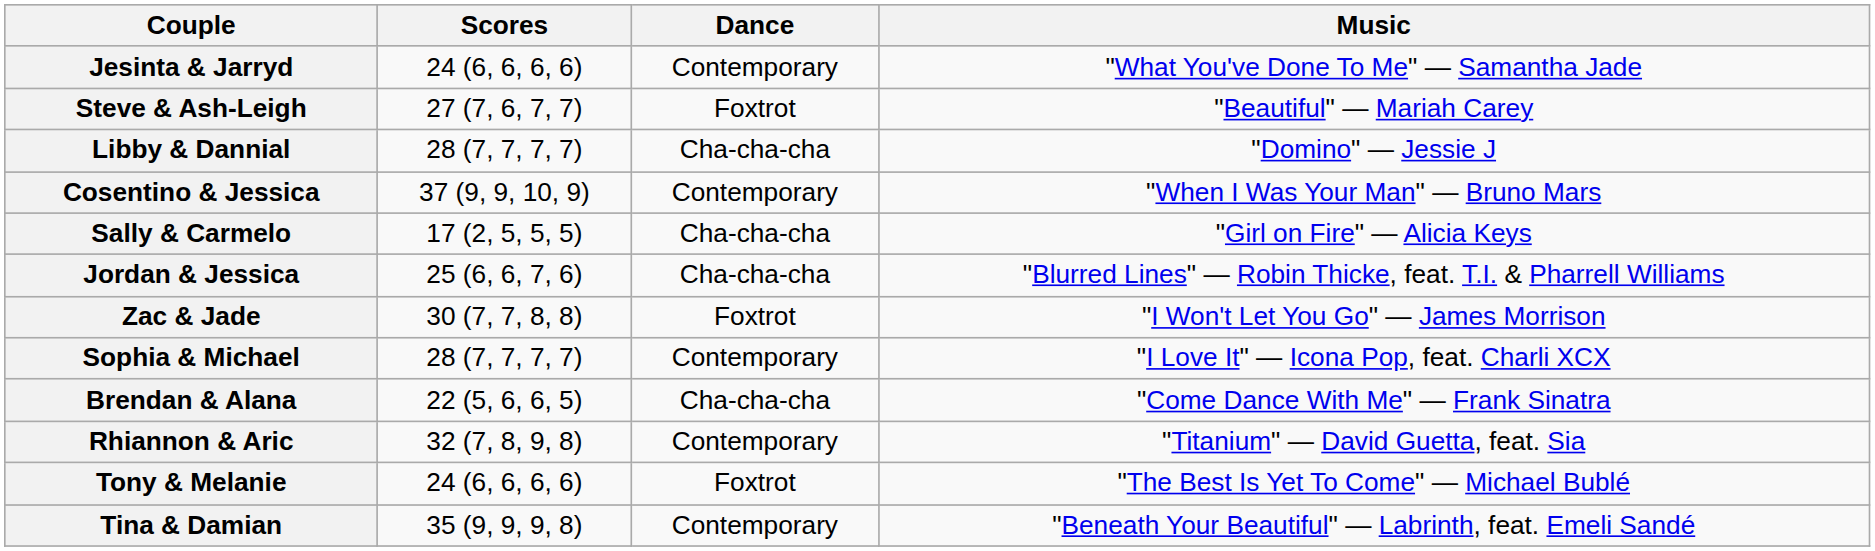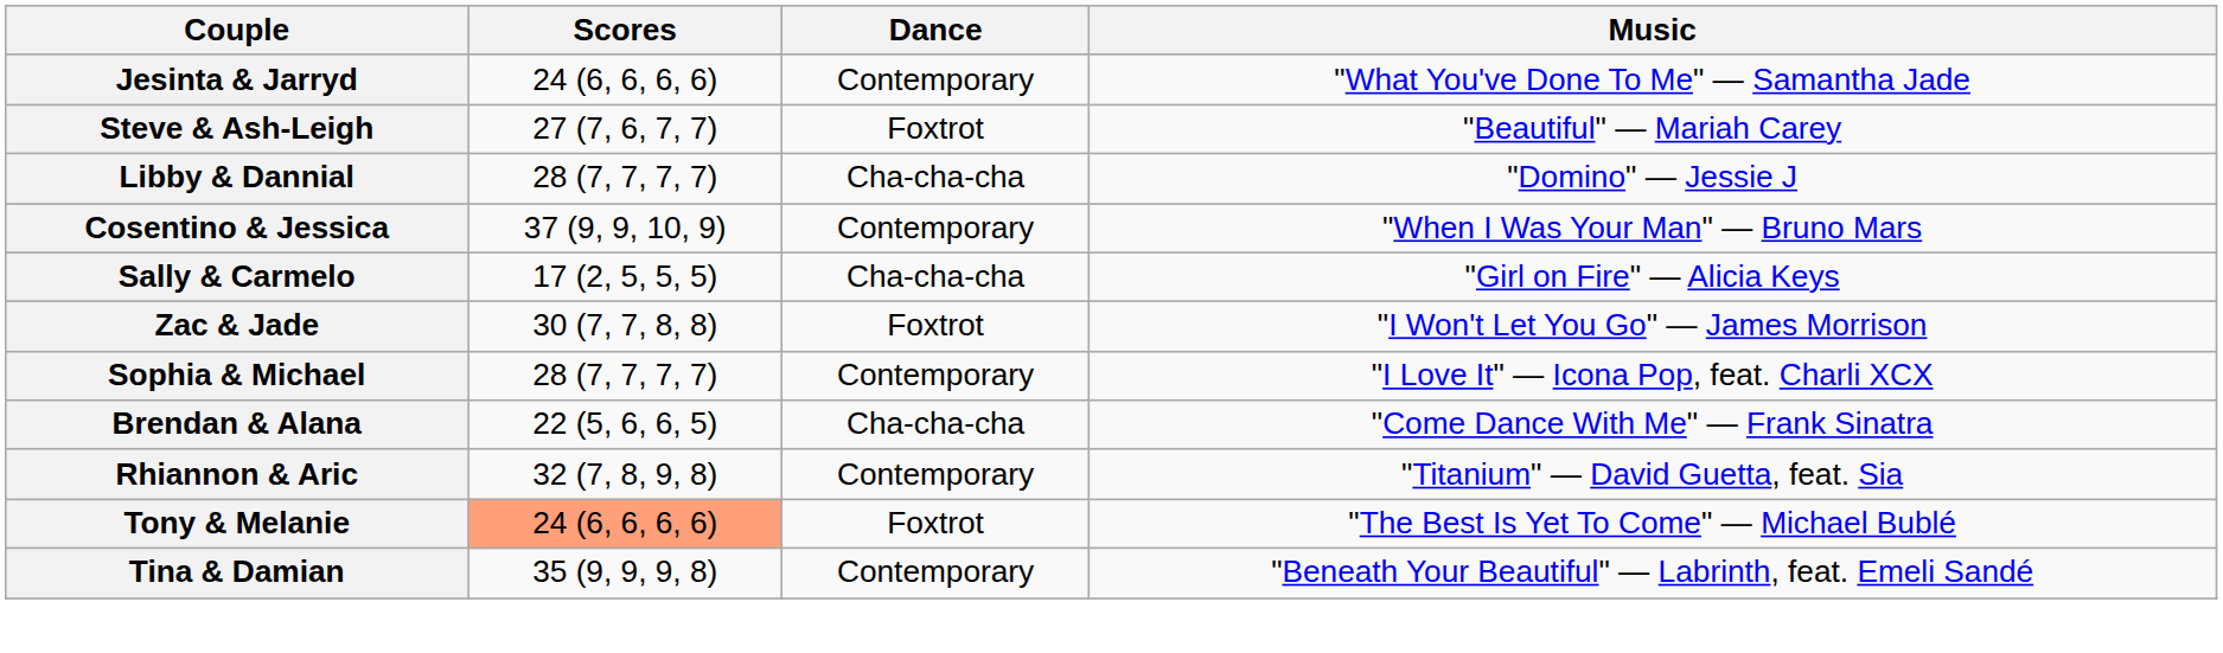- row: Jordan & Jessica | 25 (6, 6, 7, 6) | Cha-cha-cha | "Blurred Lines" — Robin Thicke, feat. T.I. & Pharrell Williams
Tony & Melanie | Scores: no background -> lightsalmon background
